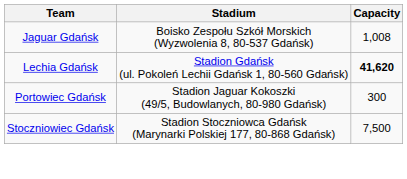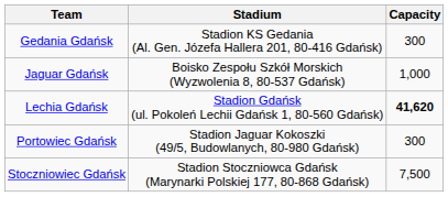+ row: Gedania Gdańsk | Stadion KS Gedania (Al. Gen. Józefa Hallera 201, 80-416 Gdańsk) | 300
Jaguar Gdańsk | Capacity: 1,008 -> 1,000
